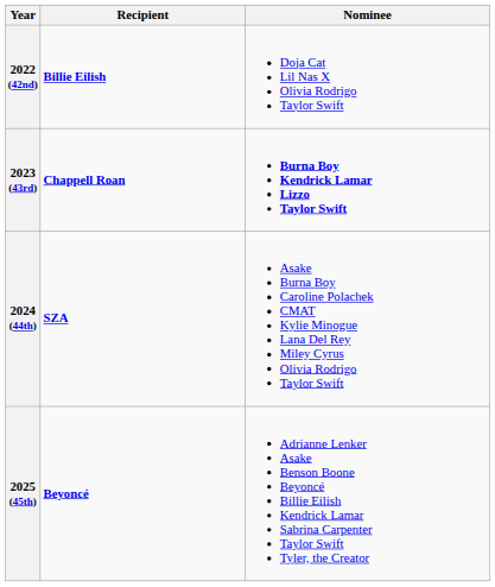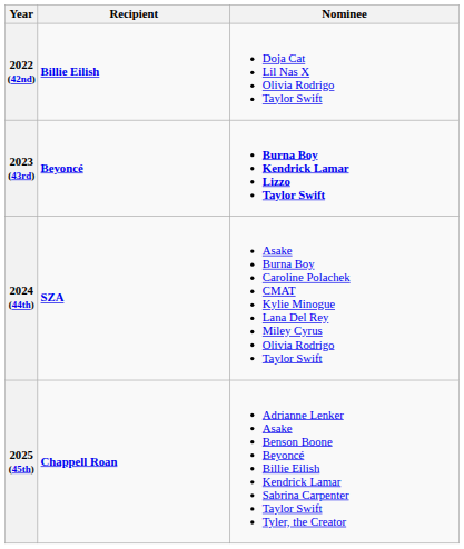2023 (43rd) | Recipient: Chappell Roan -> Beyoncé
2025 (45th) | Recipient: Beyoncé -> Chappell Roan
